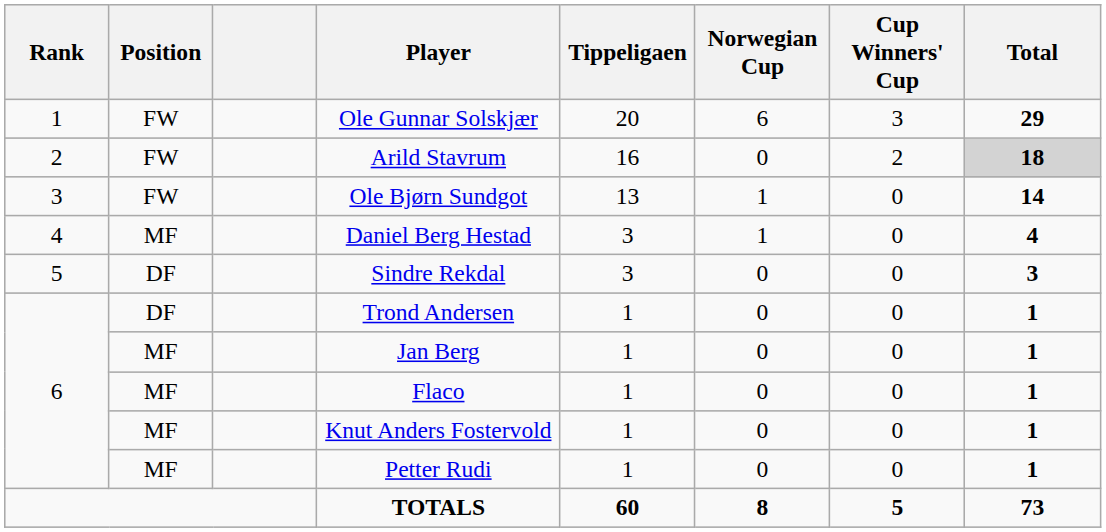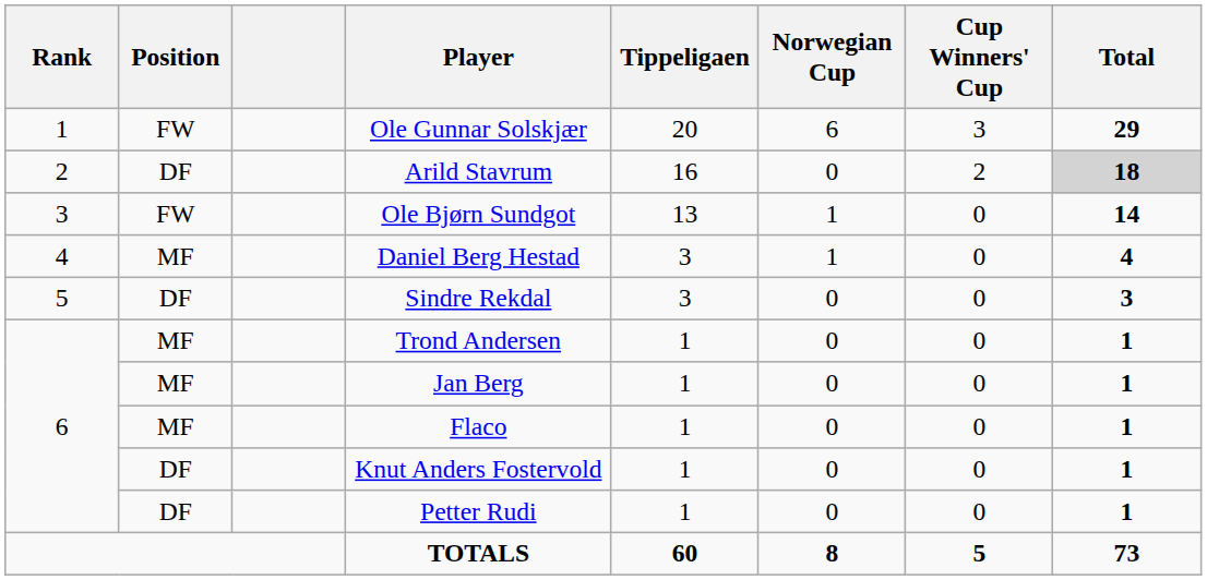Arild Stavrum | Position: FW -> DF
Trond Andersen | Position: DF -> MF
Knut Anders Fostervold | Position: MF -> DF
Petter Rudi | Position: MF -> DF
